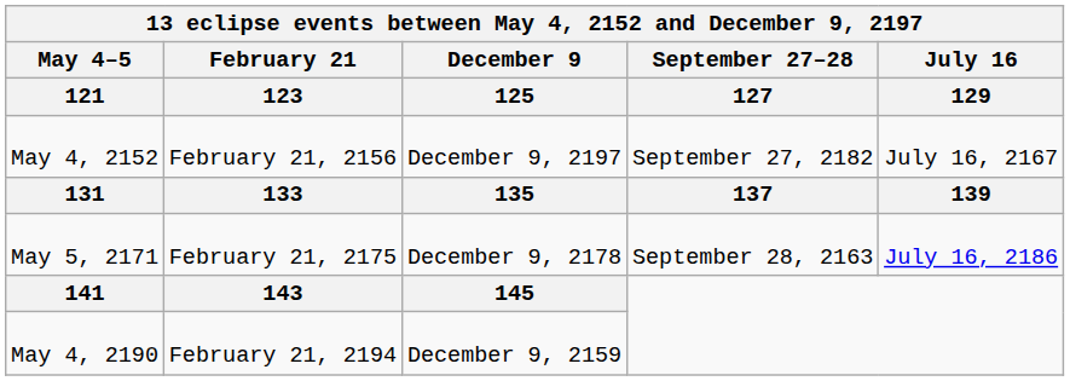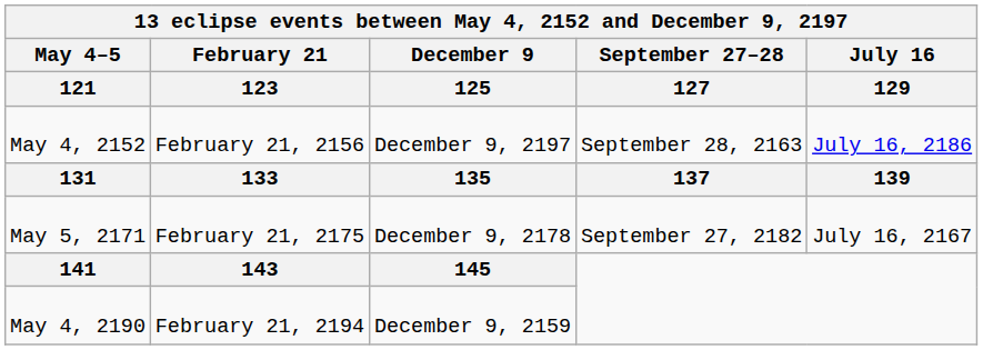May 4, 2152 | September 27–28 / 127: September 27, 2182 -> September 28, 2163
May 4, 2152 | July 16 / 129: July 16, 2167 -> July 16, 2186
May 5, 2171 | September 27–28 / 127: September 28, 2163 -> September 27, 2182
May 5, 2171 | July 16 / 129: July 16, 2186 -> July 16, 2167
